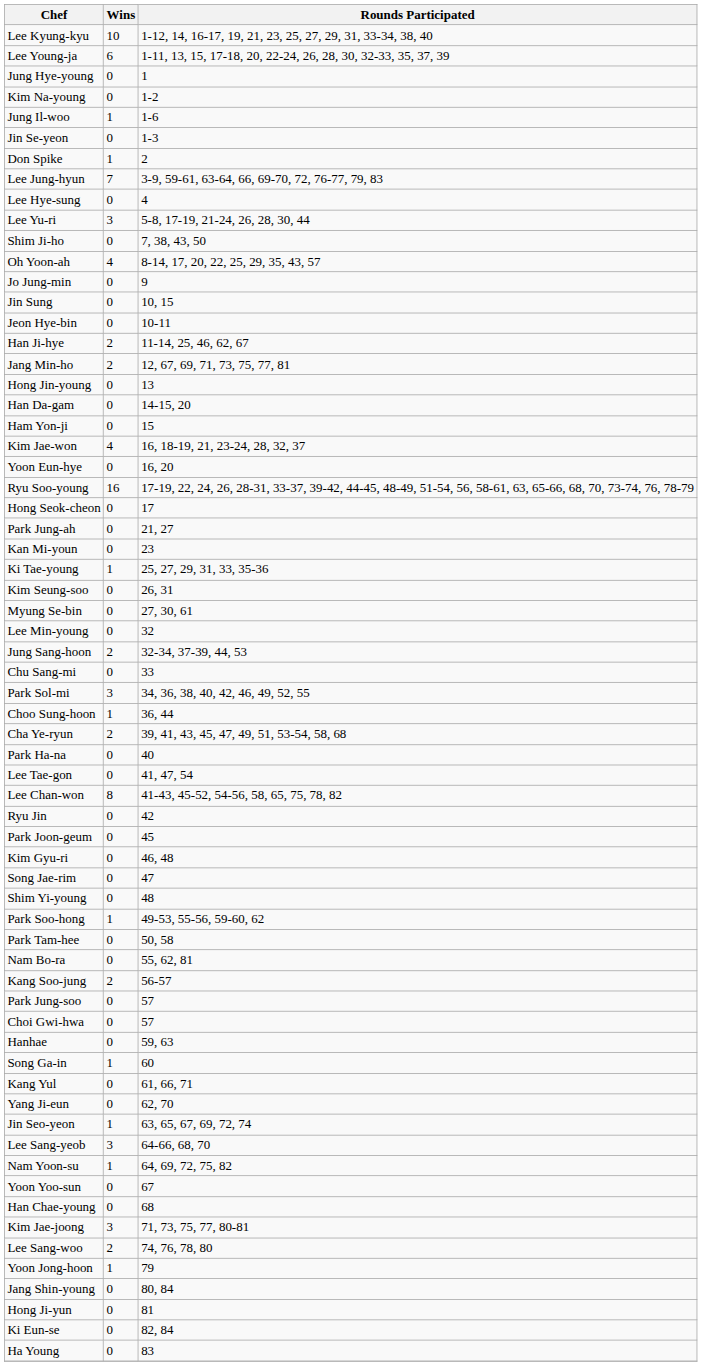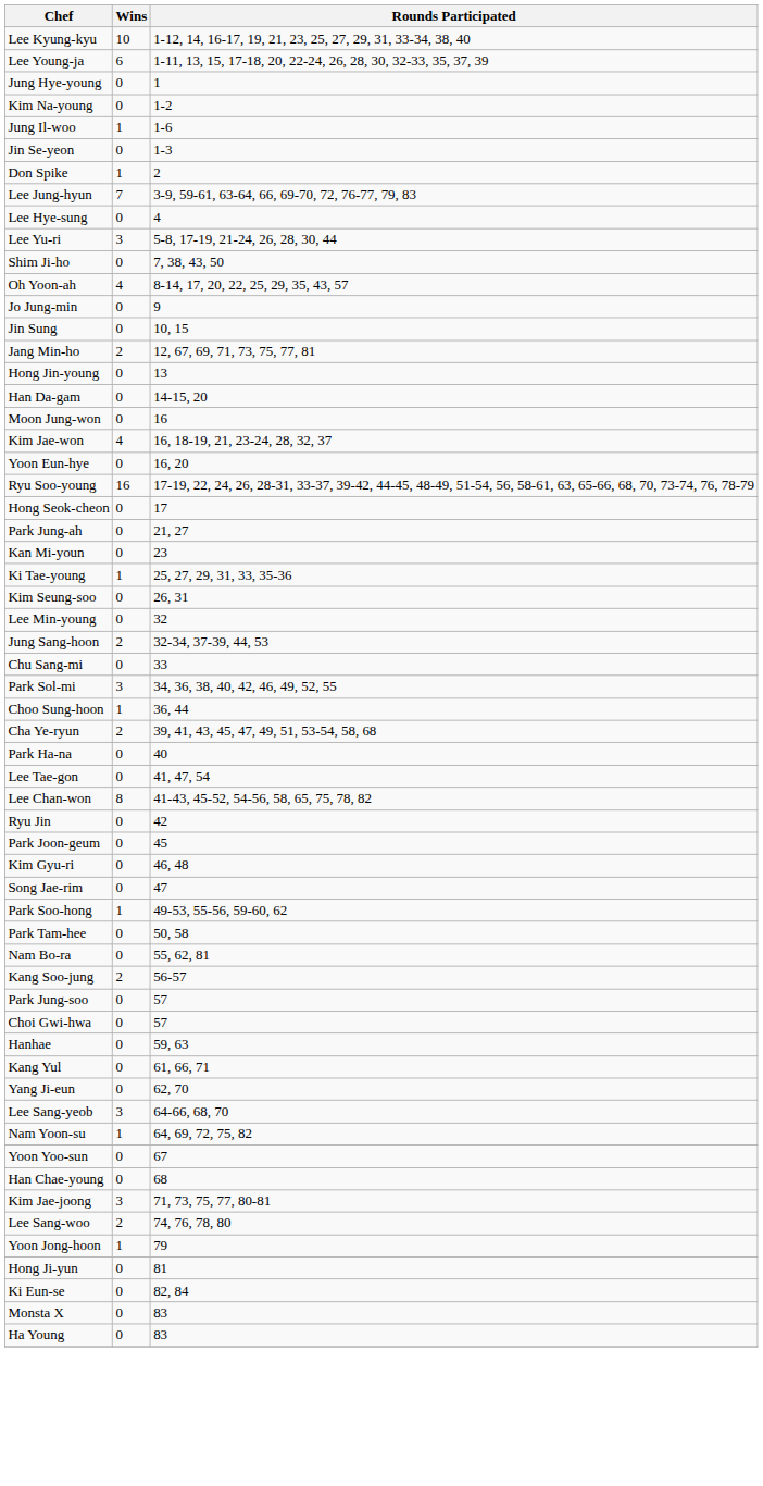- row: Jeon Hye-bin | 0 | 10-11
- row: Han Ji-hye | 2 | 11-14, 25, 46, 62, 67
- row: Ham Yon-ji | 0 | 15
+ row: Moon Jung-won | 0 | 16
- row: Myung Se-bin | 0 | 27, 30, 61
- row: Shim Yi-young | 0 | 48
- row: Song Ga-in | 1 | 60
- row: Jin Seo-yeon | 1 | 63, 65, 67, 69, 72, 74
- row: Jang Shin-young | 0 | 80, 84
+ row: Monsta X | 0 | 83
